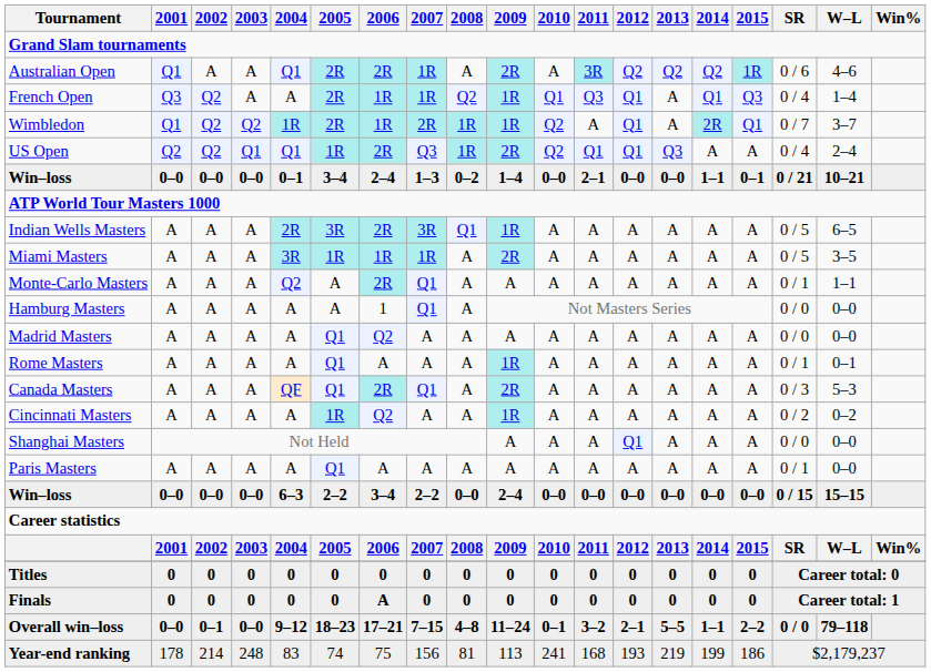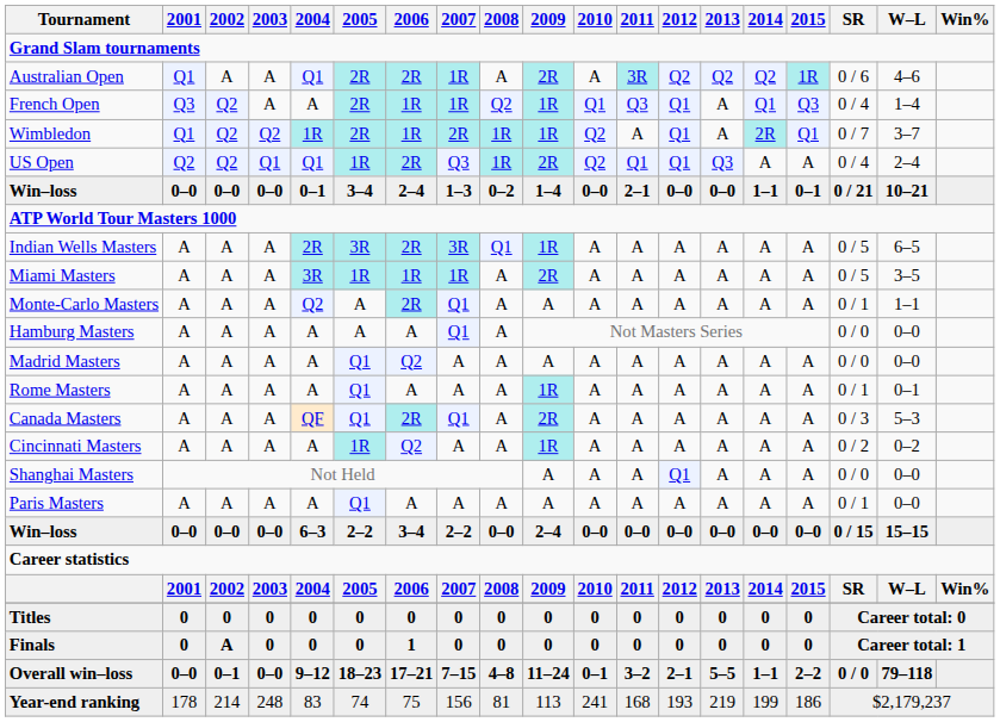Hamburg Masters | 2006: 1 -> A
Finals | 2002: 0 -> A
Finals | 2006: A -> 1
